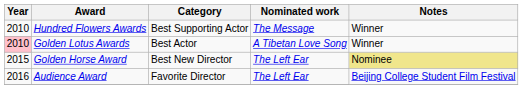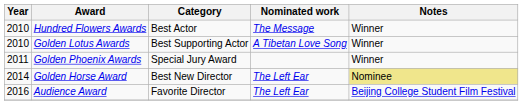Hundred Flowers Awards | Category: Best Supporting Actor -> Best Actor
Golden Lotus Awards | Year: pink background -> no background
Golden Lotus Awards | Category: Best Actor -> Best Supporting Actor
+ row: 2011 | Golden Phoenix Awards | Special Jury Award | Winner
Golden Horse Award | Year: 2015 -> 2014
